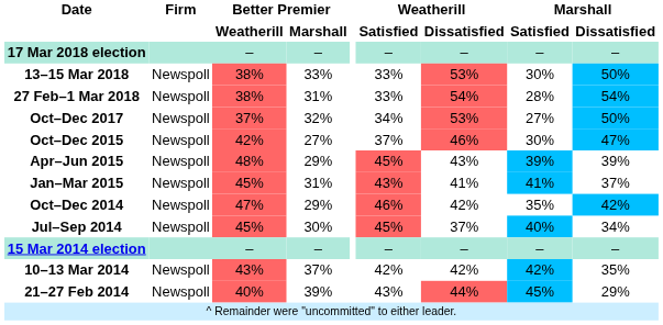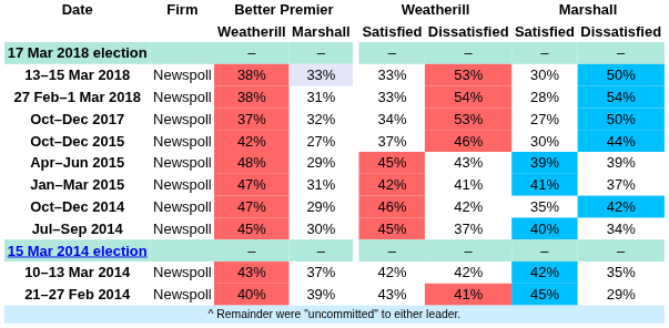13–15 Mar 2018 | Better Premier / Marshall: no background -> lavender background
Oct–Dec 2015 | Marshall / Dissatisfied: 47% -> 44%
Jan–Mar 2015 | Better Premier / Weatherill: 45% -> 47%
Jan–Mar 2015 | Weatherill / Satisfied: 43% -> 42%
21–27 Feb 2014 | Weatherill / Dissatisfied: 44% -> 41%
